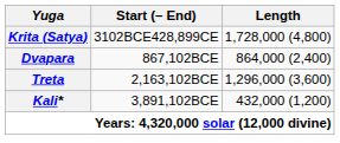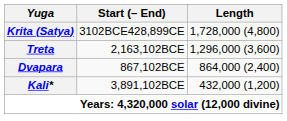rows swapped: Treta <-> Dvapara
